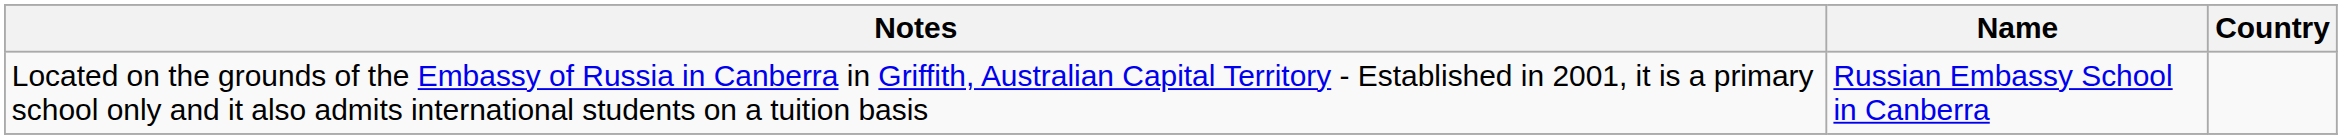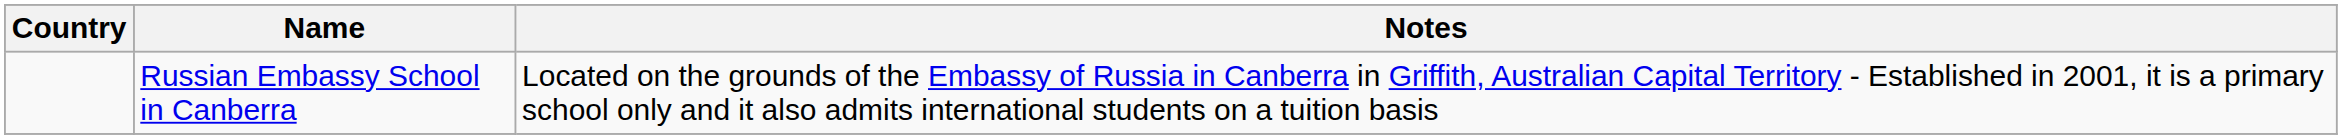columns swapped: Country <-> Notes
